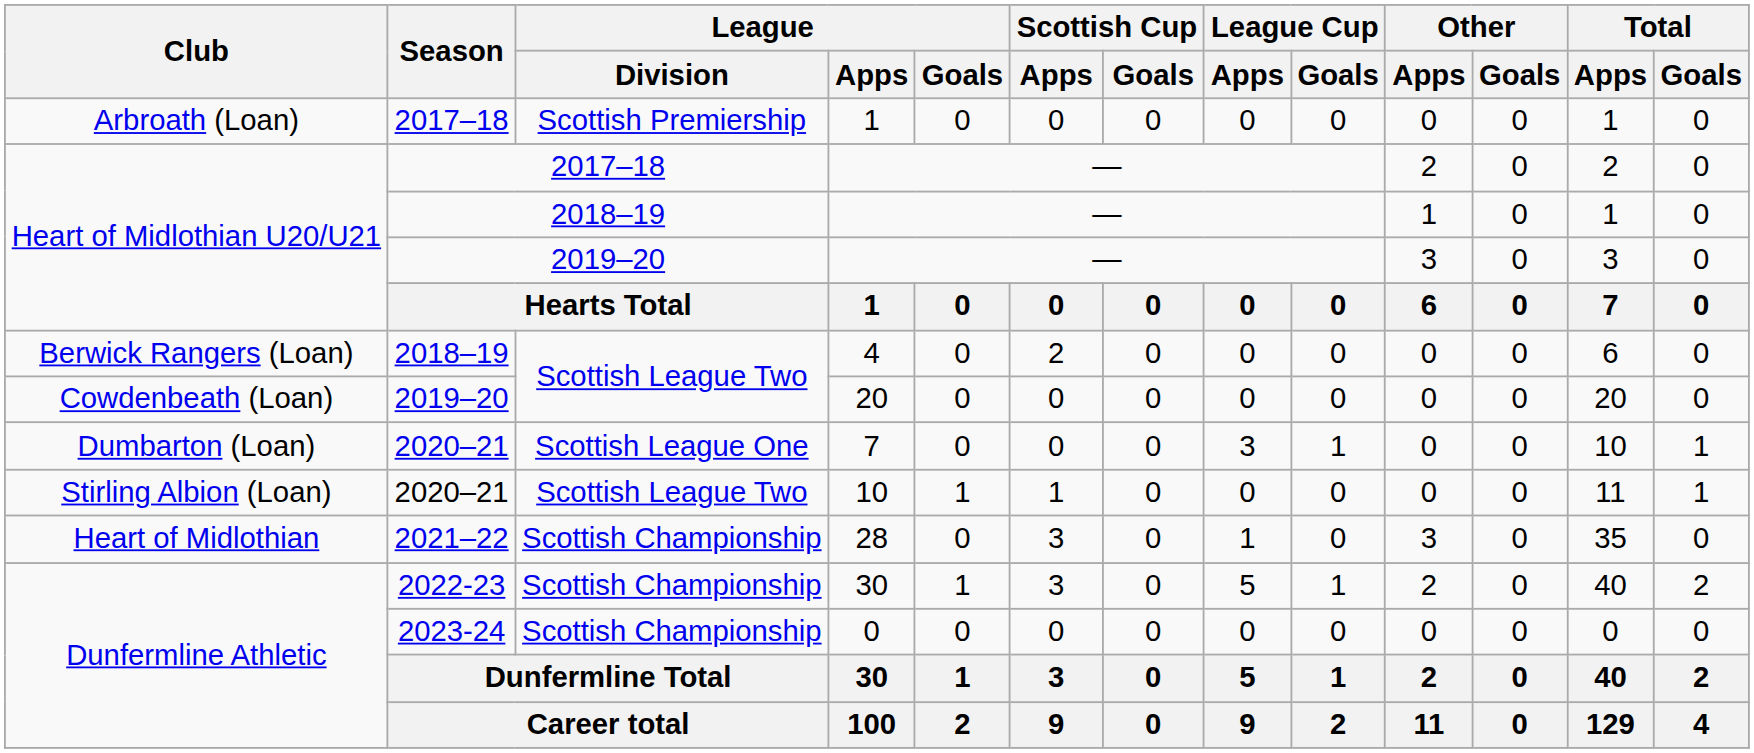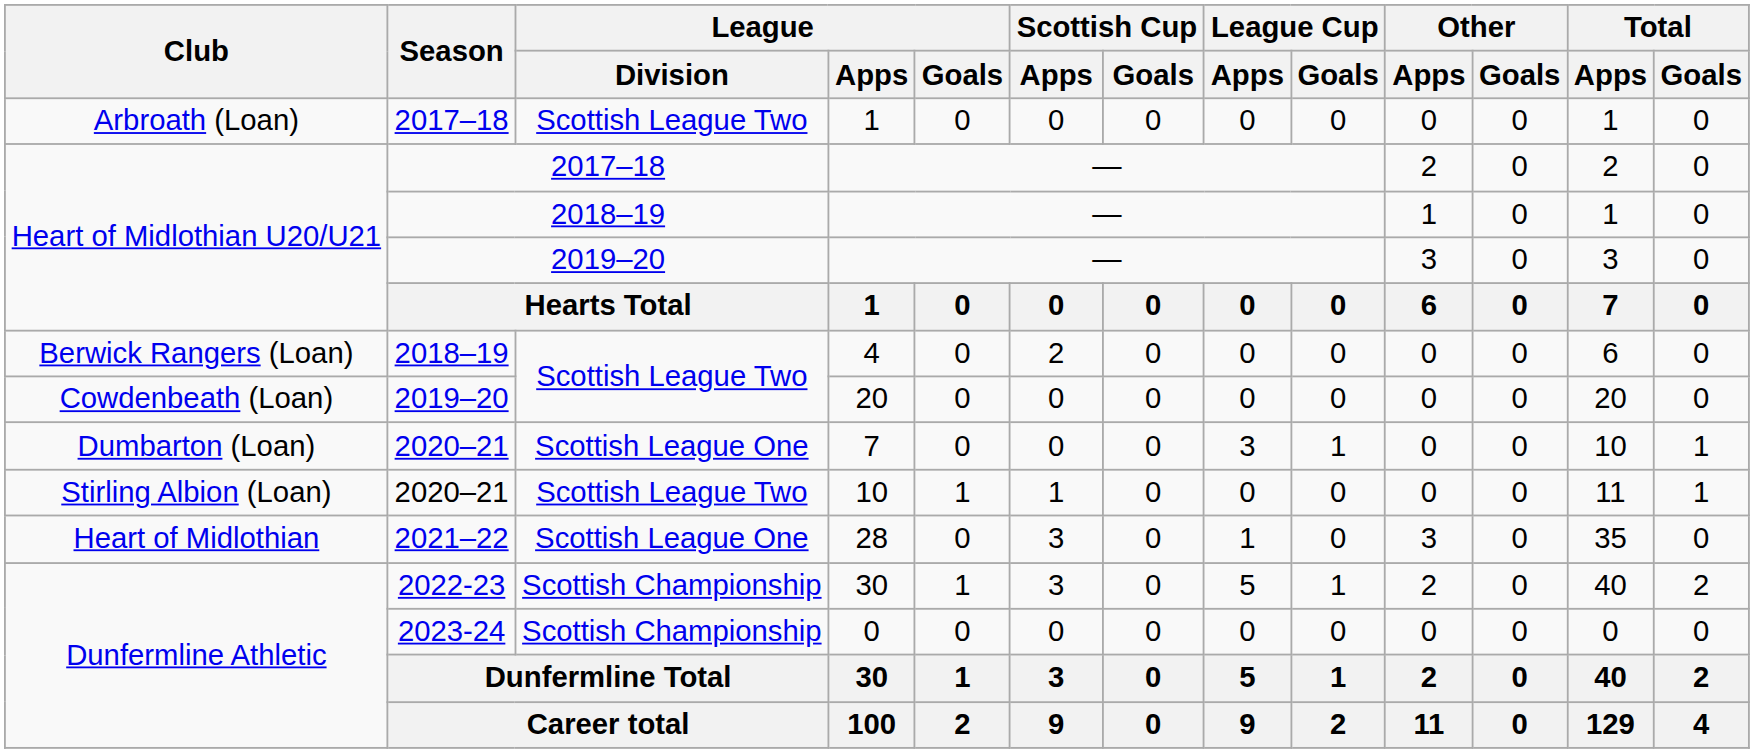2017–18 / 1 | League / Division: Scottish Premiership -> Scottish League Two
28 | League / Division: Scottish Championship -> Scottish League One
